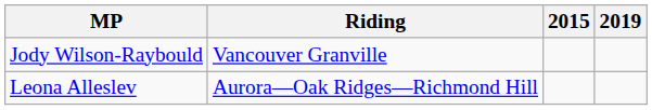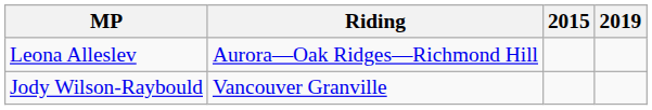rows swapped: Leona Alleslev <-> Jody Wilson-Raybould
